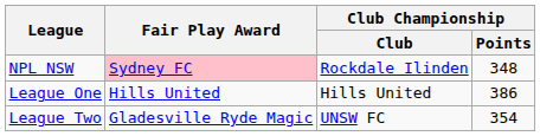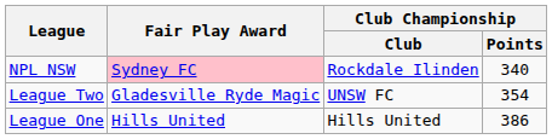NPL NSW | Club Championship / Points: 348 -> 340
rows swapped: League One <-> League Two
